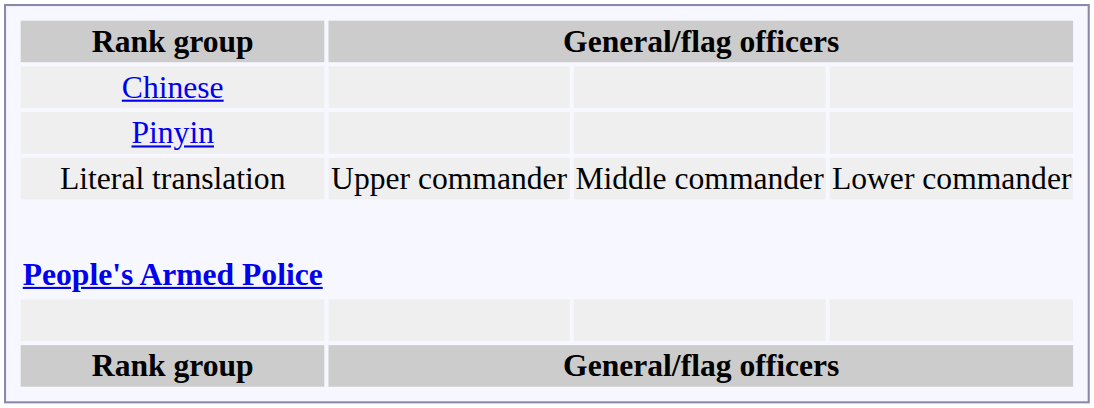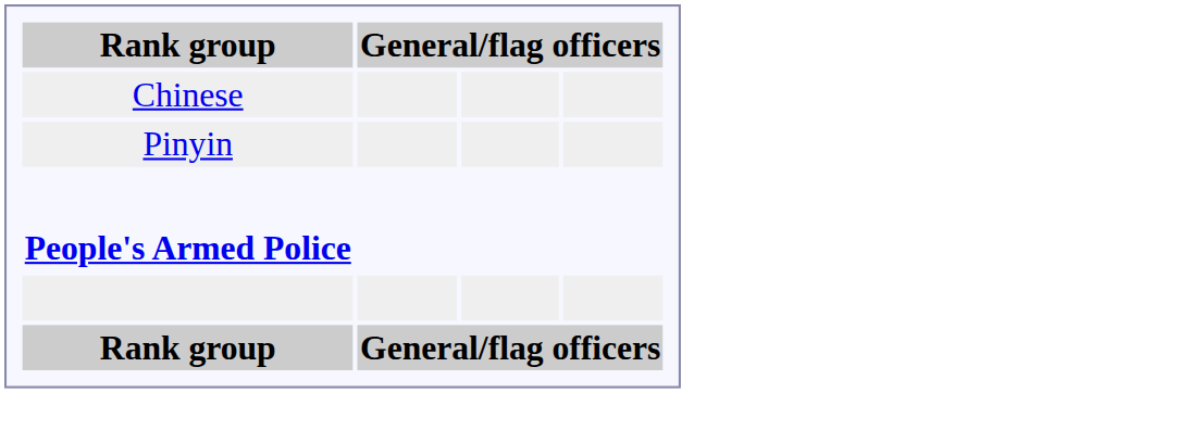- row: Literal translation | Upper commander | Middle commander | Lower commander
